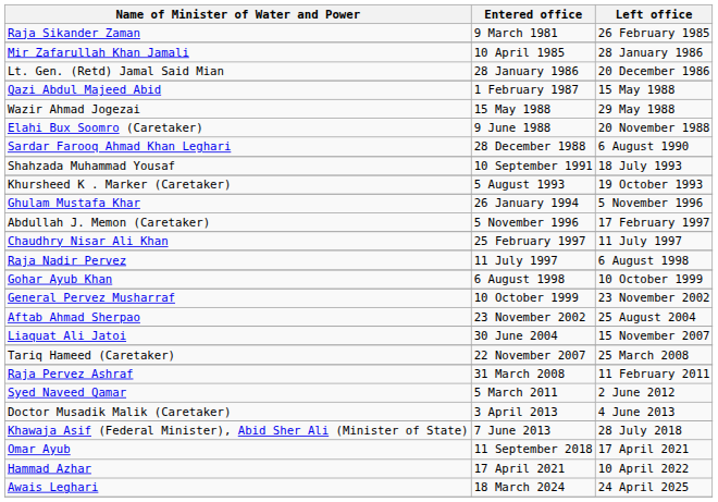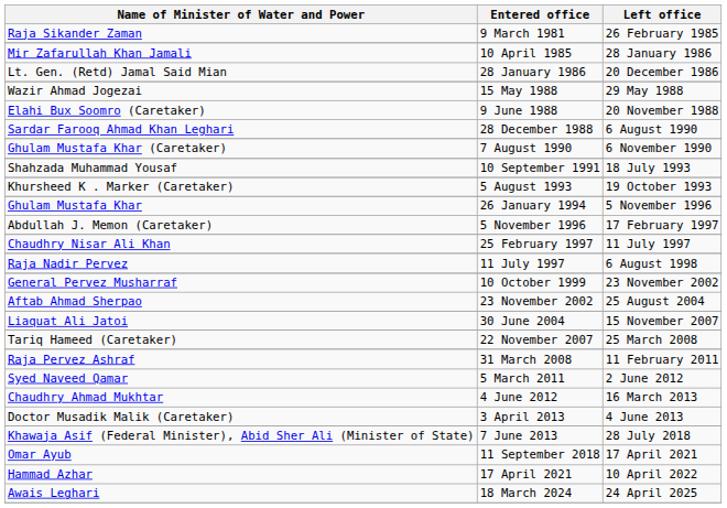- row: Qazi Abdul Majeed Abid | 1 February 1987 | 15 May 1988
+ row: Ghulam Mustafa Khar (Caretaker) | 7 August 1990 | 6 November 1990
- row: Gohar Ayub Khan | 6 August 1998 | 10 October 1999
+ row: Chaudhry Ahmad Mukhtar | 4 June 2012 | 16 March 2013
